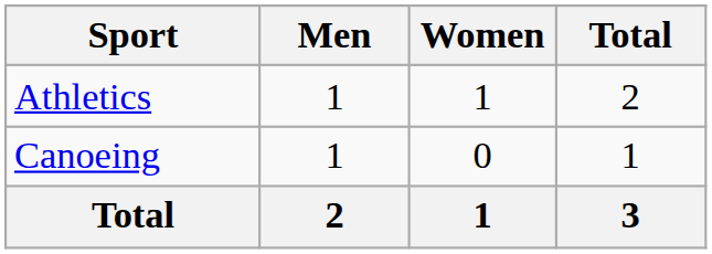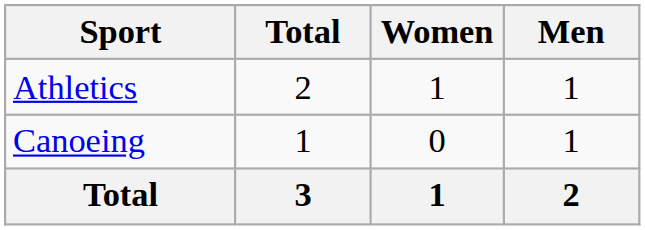columns swapped: Men <-> Total
